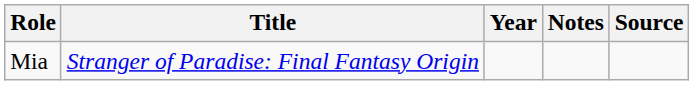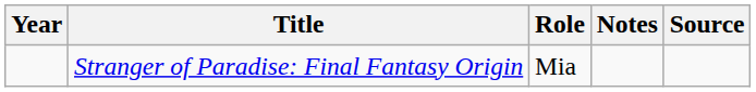columns swapped: Year <-> Role
